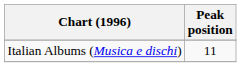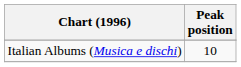Italian Albums (Musica e dischi) | Peak position: 11 -> 10
